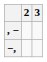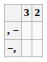columns swapped: 3 <-> 2
